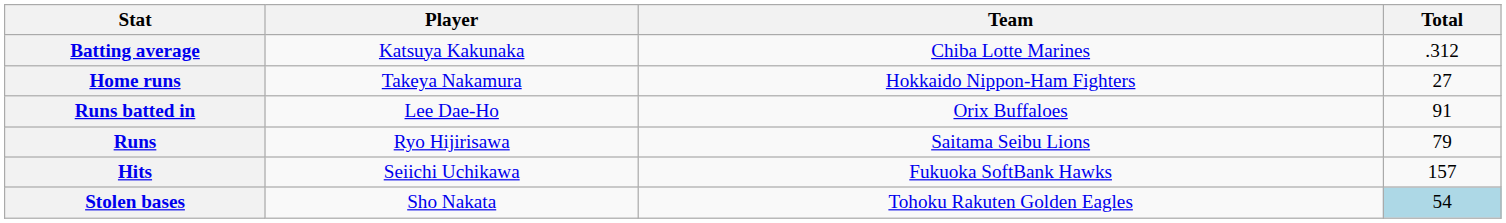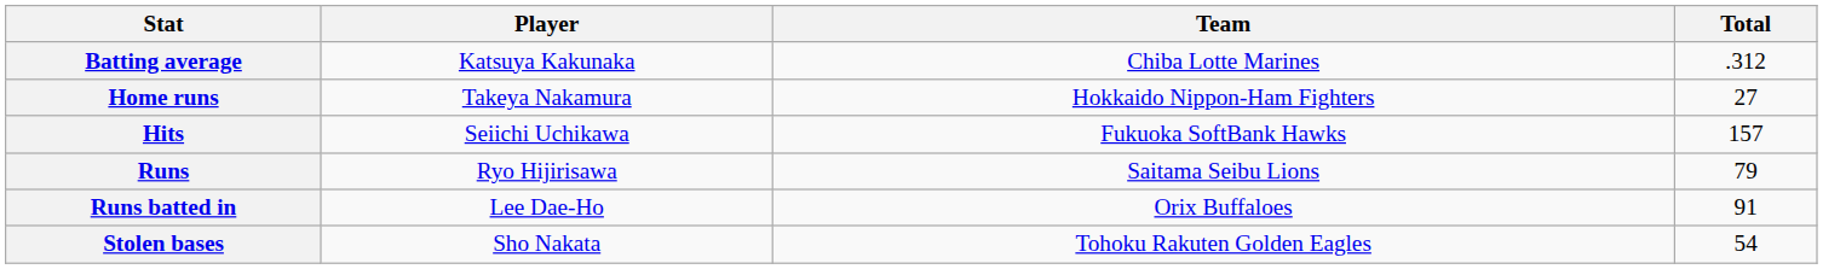rows swapped: Runs batted in <-> Hits
Stolen bases | Total: lightblue background -> no background
